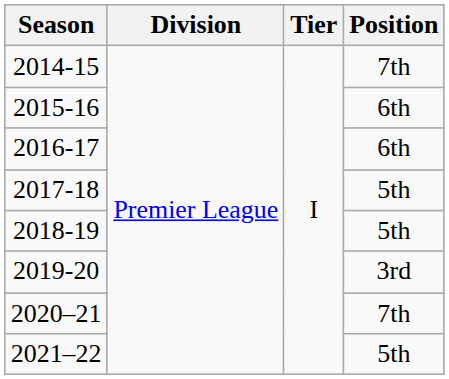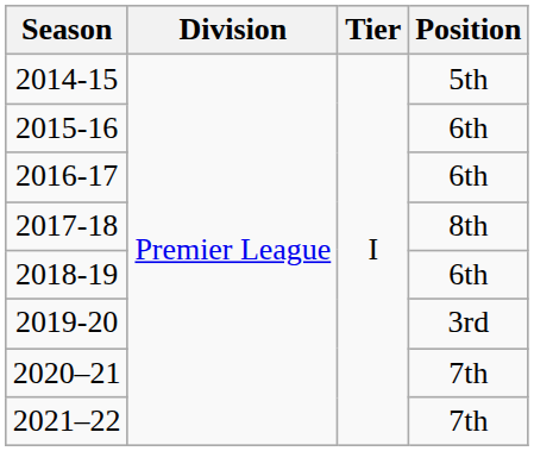2014-15 | Position: 7th -> 5th
2017-18 | Position: 5th -> 8th
2018-19 | Position: 5th -> 6th
2021–22 | Position: 5th -> 7th
